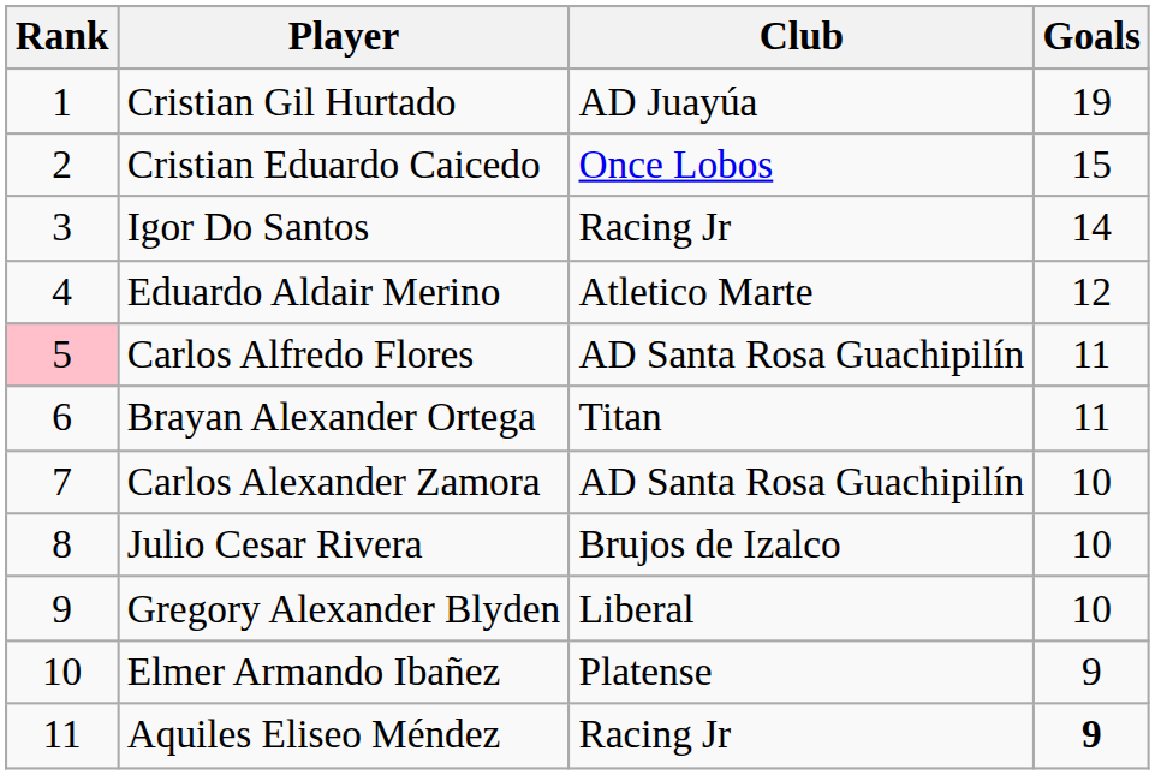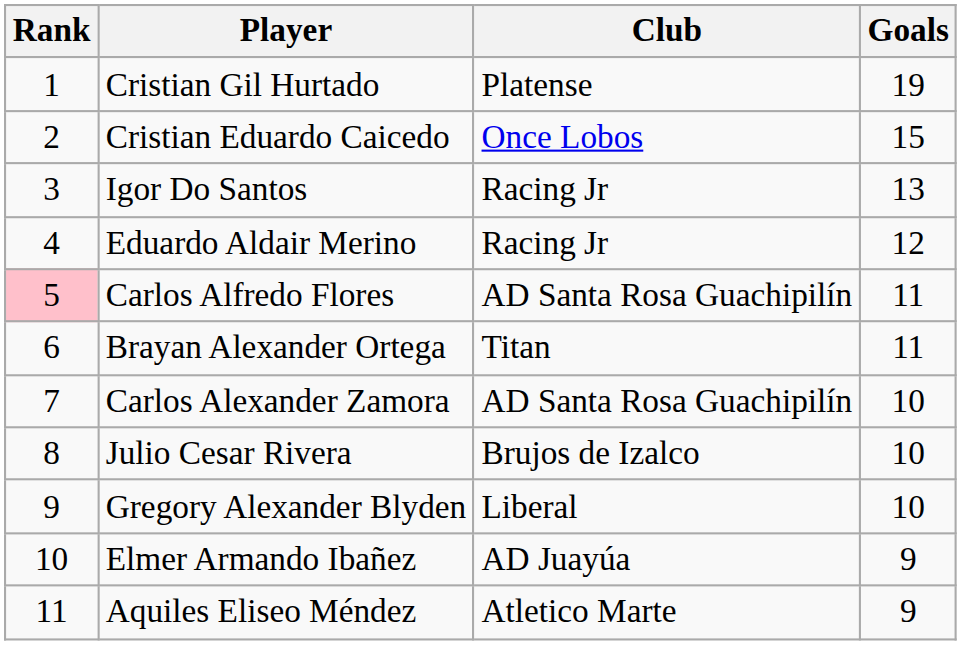Cristian Gil Hurtado | Club: AD Juayúa -> Platense
Igor Do Santos | Goals: 14 -> 13
Eduardo Aldair Merino | Club: Atletico Marte -> Racing Jr
Elmer Armando Ibañez | Club: Platense -> AD Juayúa
Aquiles Eliseo Méndez | Club: Racing Jr -> Atletico Marte
Aquiles Eliseo Méndez | Goals: bold -> normal
